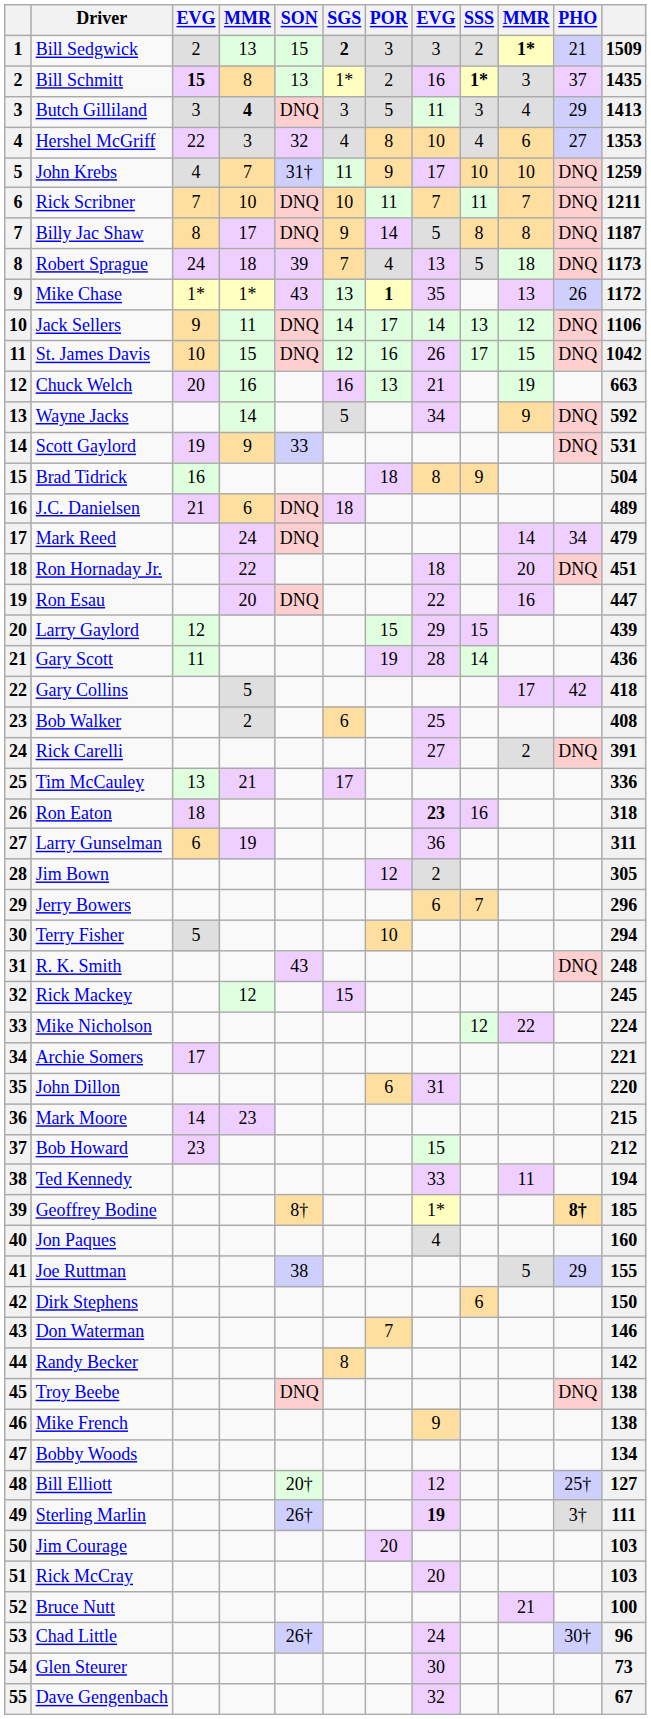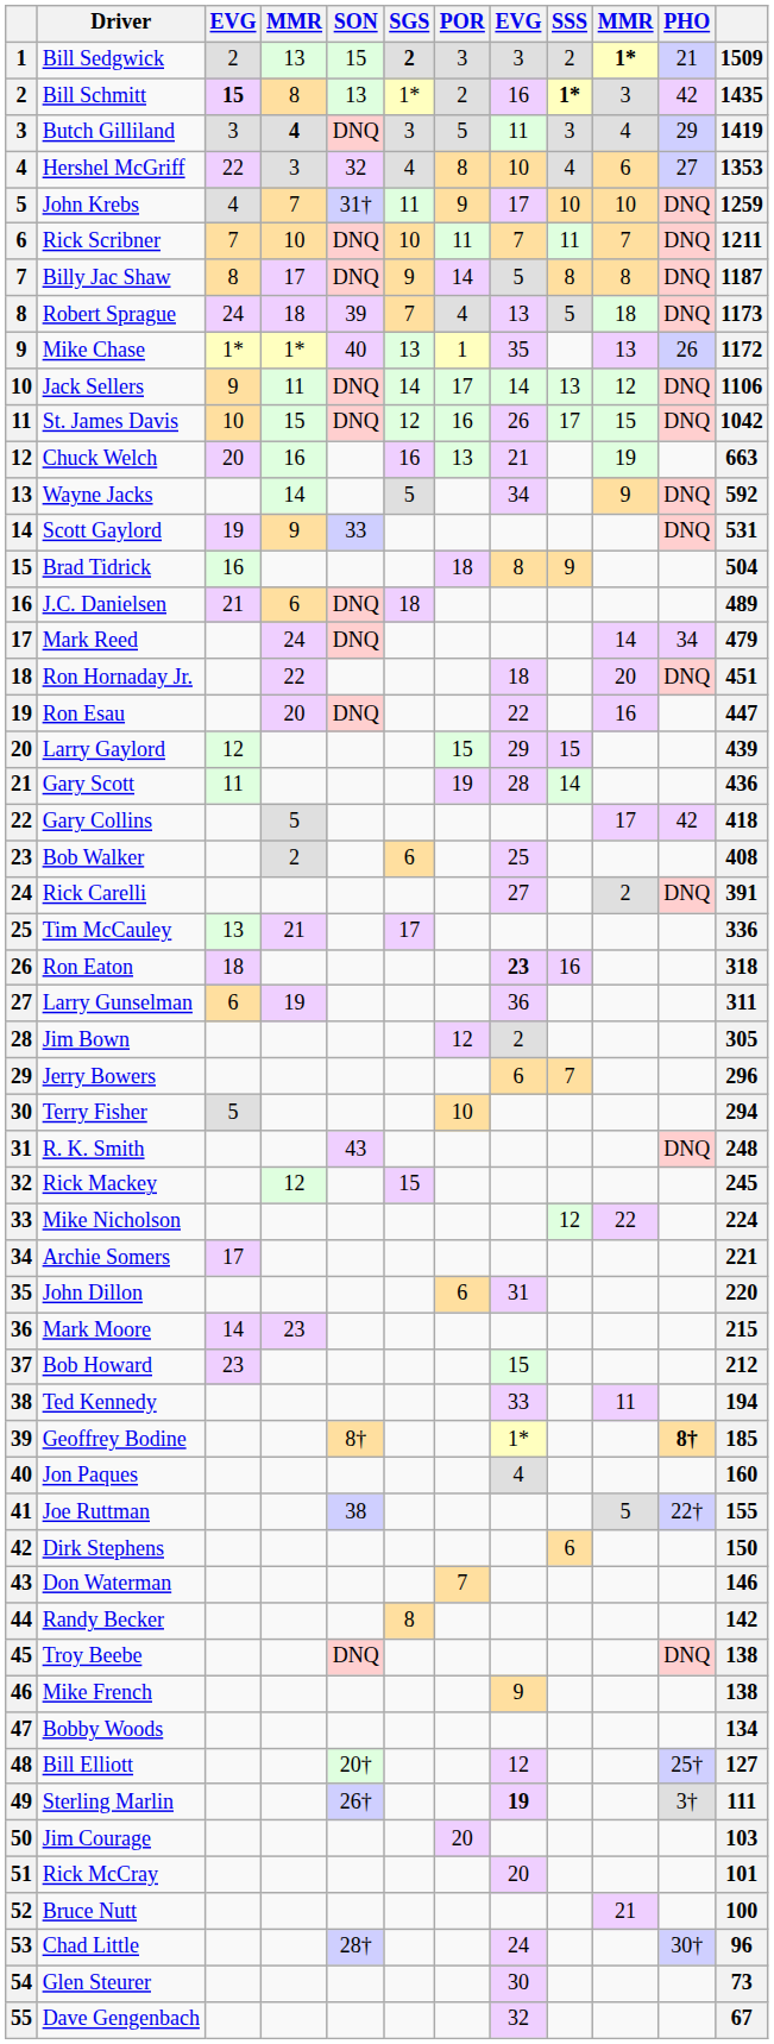Bill Schmitt | PHO: 37 -> 42
Butch Gilliland | column 12: 1413 -> 1419
Mike Chase | SON: 43 -> 40
Mike Chase | POR: bold -> normal
Joe Ruttman | PHO: 29 -> 22†
Rick McCray | column 12: 103 -> 101
Chad Little | SON: 26† -> 28†
